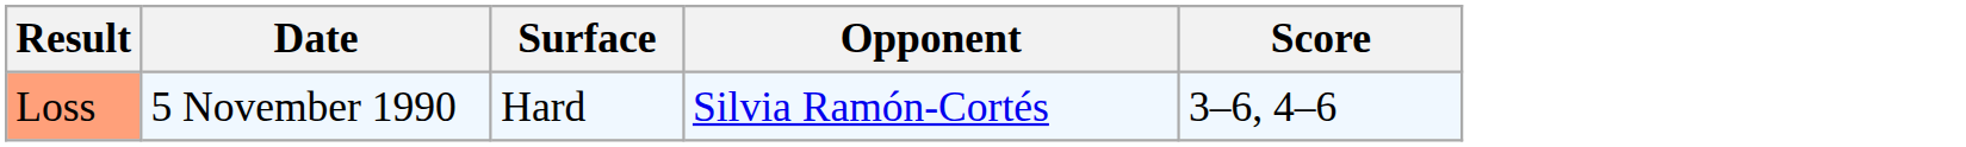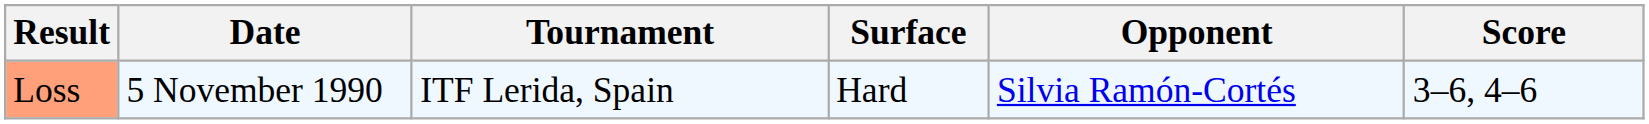+ column: Tournament | ITF Lerida, Spain
